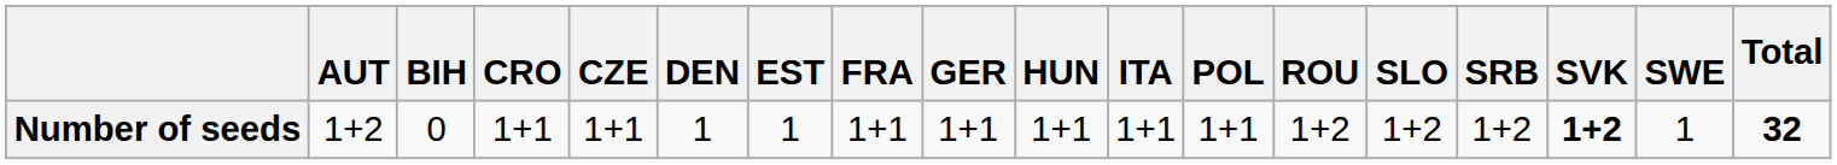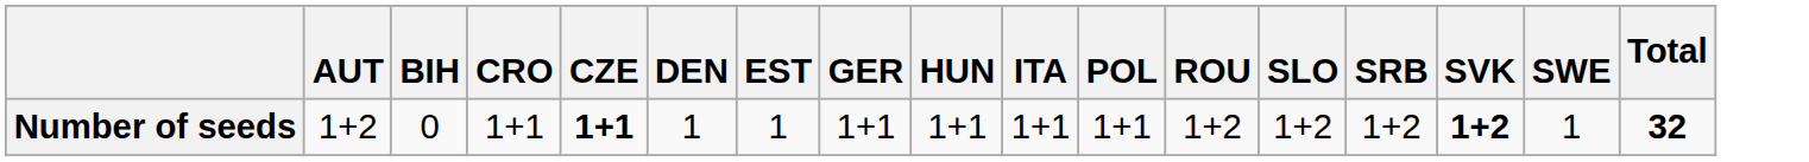- column: FRA | 1+1
Number of seeds | CZE: normal -> bold
